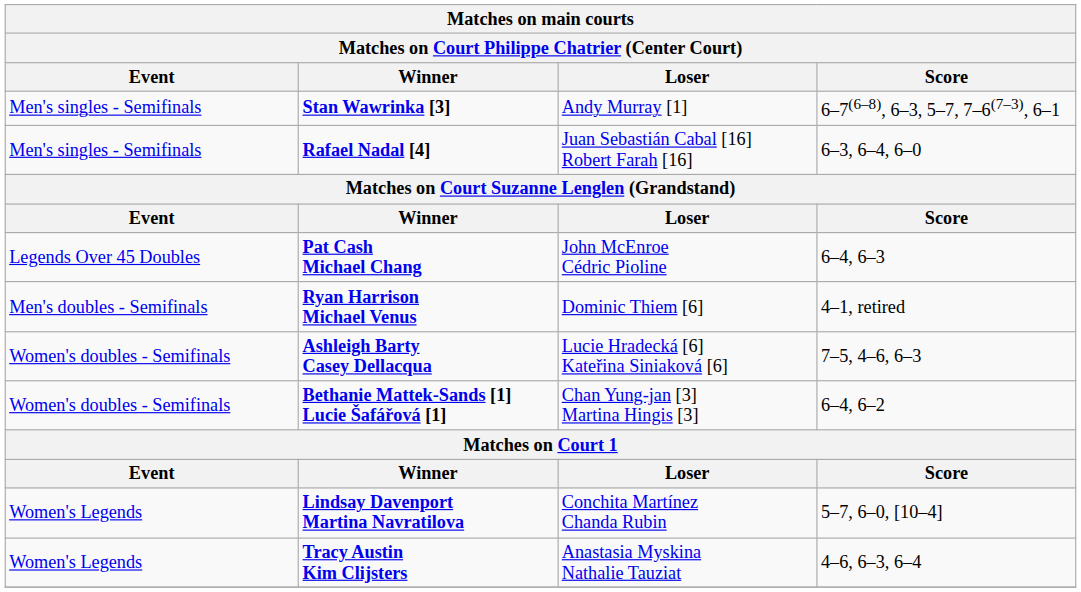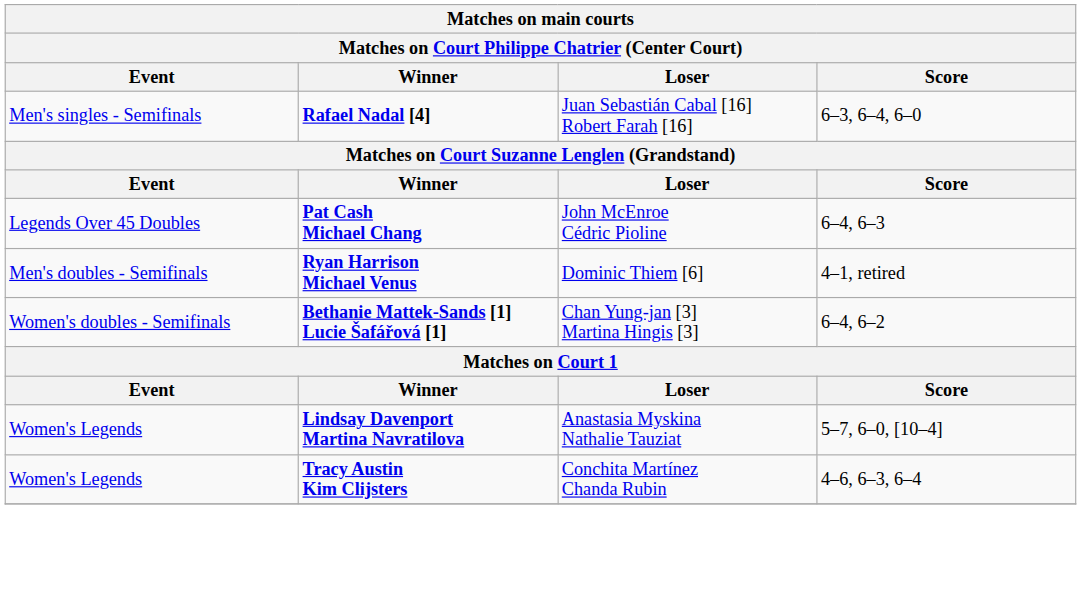- row: Men's singles - Semifinals | Stan Wawrinka [3] | Andy Murray [1] | 6–7(6–8), 6–3, 5–7, 7–6(7–3), 6–1
- row: Women's doubles - Semifinals | Ashleigh Barty Casey Dellacqua | Lucie Hradecká [6] Kateřina Siniaková [6] | 7–5, 4–6, 6–3
Lindsay Davenport Martina Navratilova | Loser: Conchita Martínez Chanda Rubin -> Anastasia Myskina Nathalie Tauziat
Tracy Austin Kim Clijsters | Loser: Anastasia Myskina Nathalie Tauziat -> Conchita Martínez Chanda Rubin
